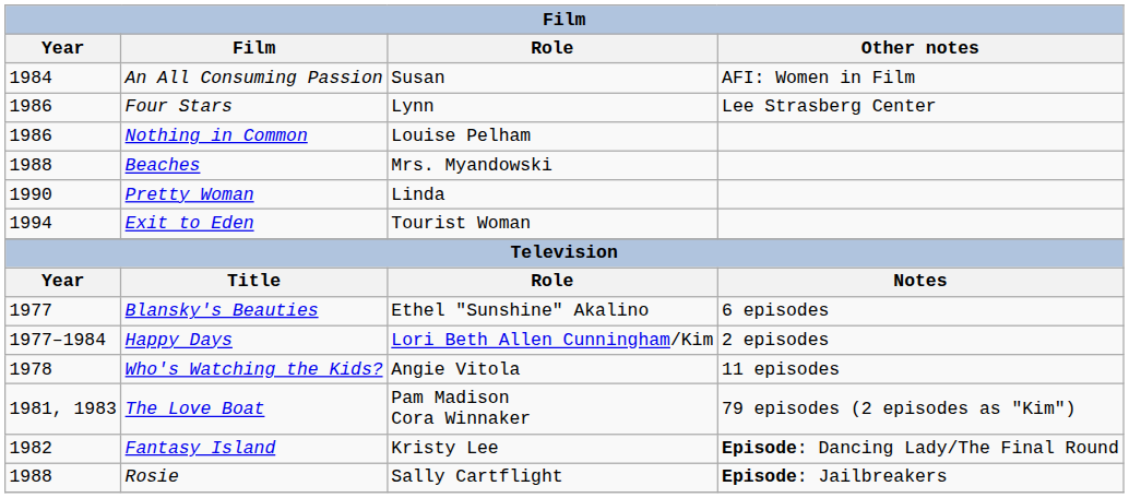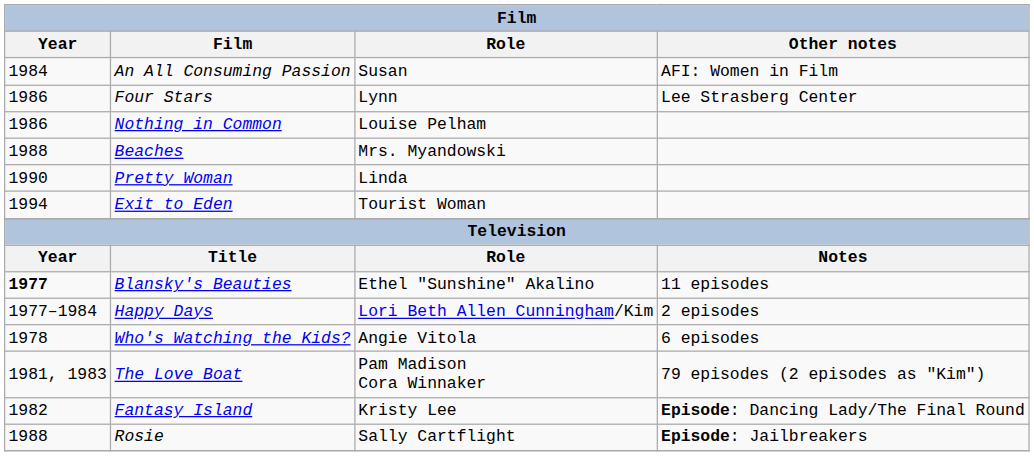Blansky's Beauties | Year: normal -> bold
Blansky's Beauties | Other notes: 6 episodes -> 11 episodes
Who's Watching the Kids? | Other notes: 11 episodes -> 6 episodes
